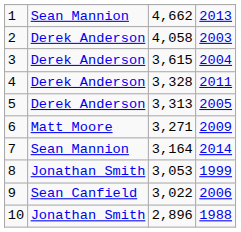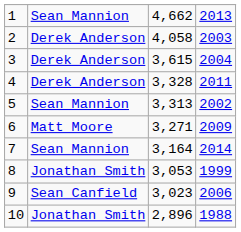5 | column 2: Derek Anderson -> Sean Mannion
5 | column 4: 2005 -> 2002
9 | column 3: 3,022 -> 3,023
